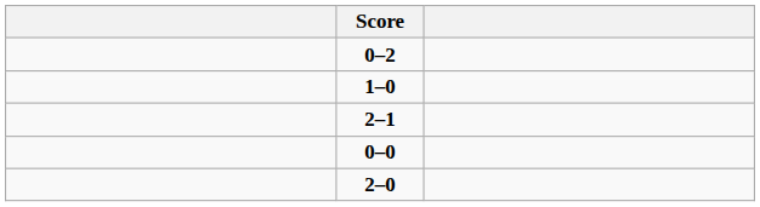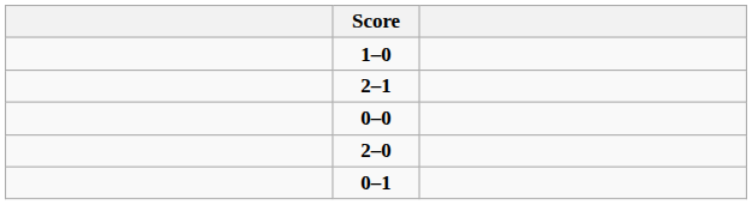- row: 0–2
+ row: 0–1
